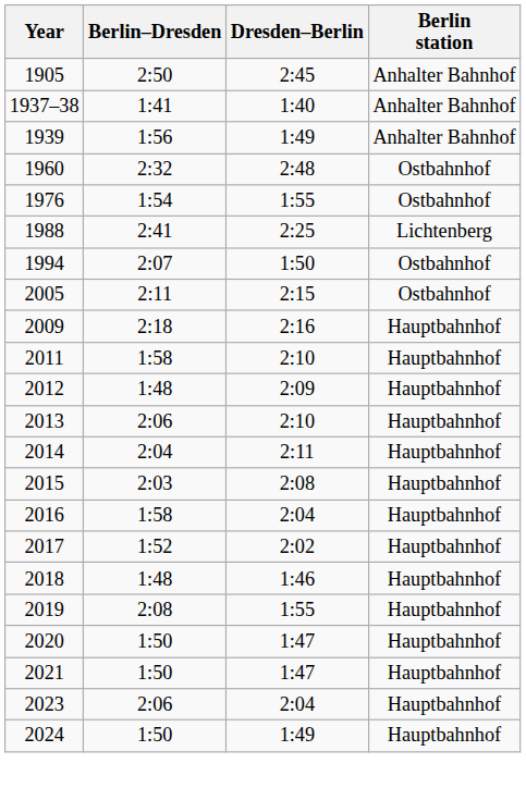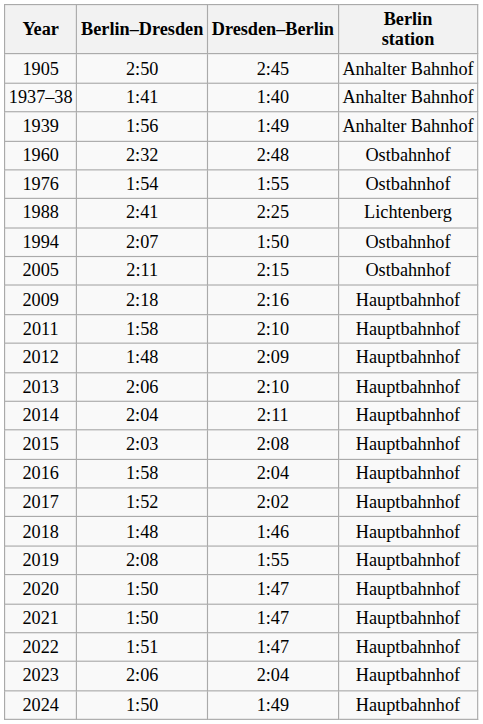+ row: 2022 | 1:51 | 1:47 | Hauptbahnhof
